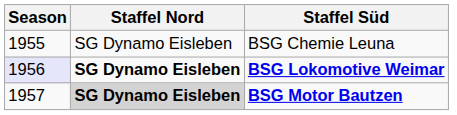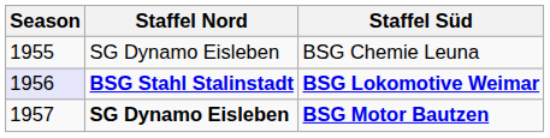BSG Lokomotive Weimar | Staffel Nord: SG Dynamo Eisleben -> BSG Stahl Stalinstadt
BSG Motor Bautzen | Staffel Nord: lightgrey background -> no background
